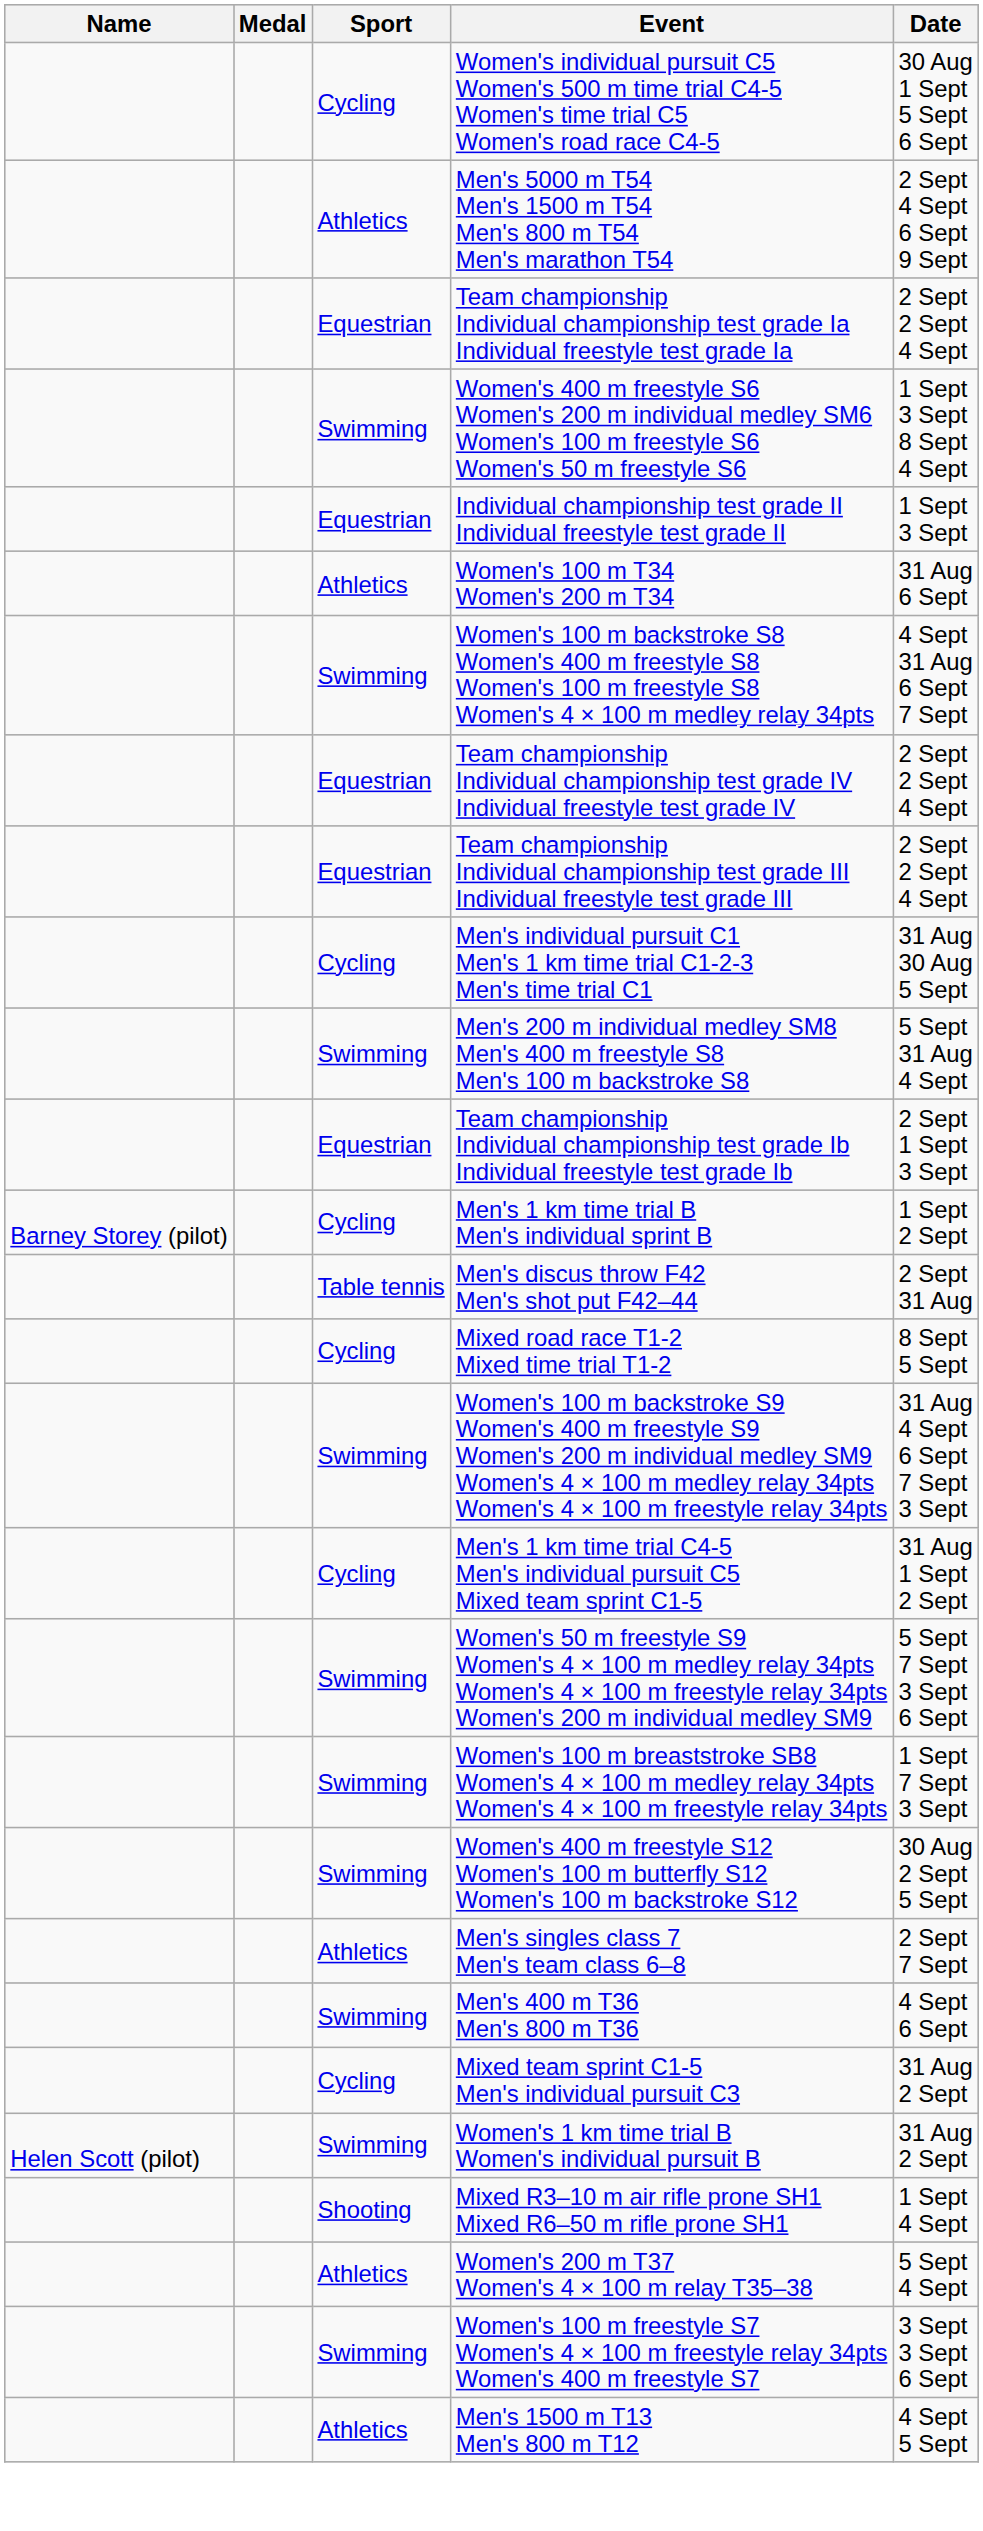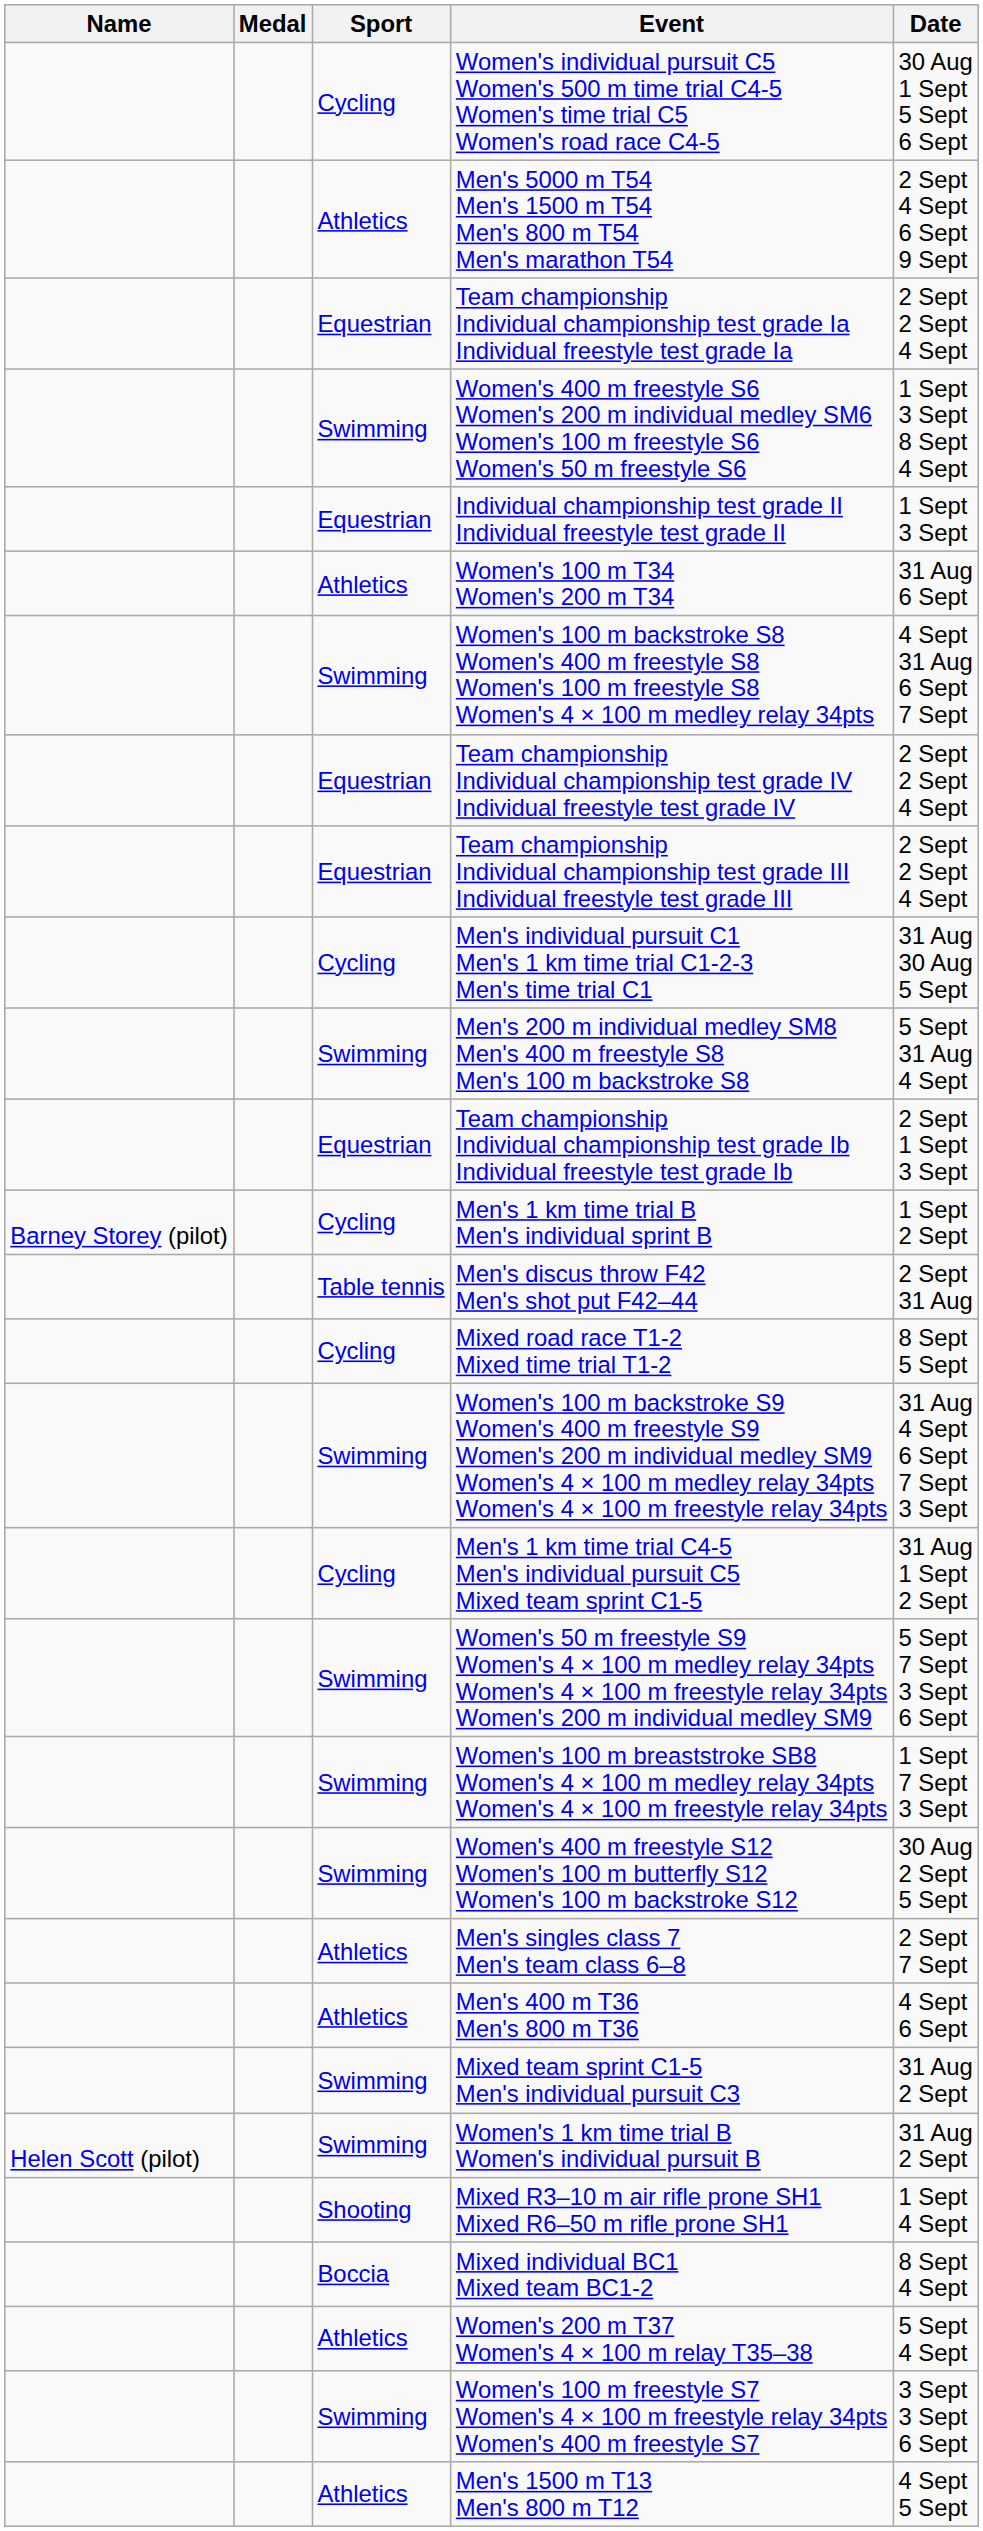Men's 400 m T36 Men's 800 m T36 | Sport: Swimming -> Athletics
Mixed team sprint C1-5 Men's individual pursuit C3 | Sport: Cycling -> Swimming
+ row: Boccia | Mixed individual BC1 Mixed team BC1-2 | 8 Sept 4 Sept
